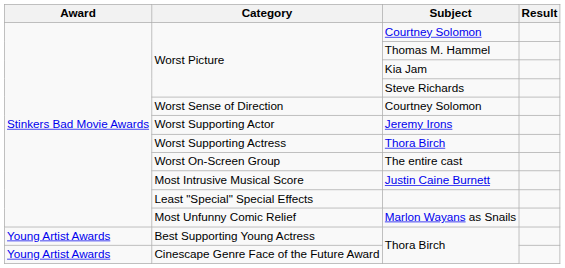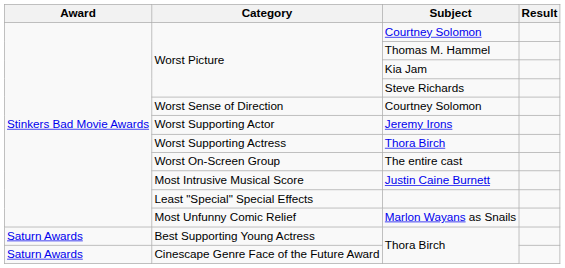Best Supporting Young Actress | Award: Young Artist Awards -> Saturn Awards
Cinescape Genre Face of the Future Award | Award: Young Artist Awards -> Saturn Awards
